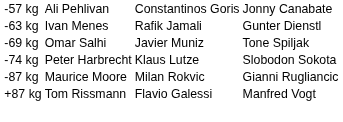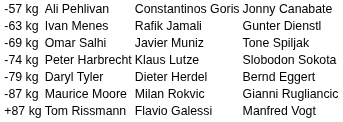+ row: -79 kg | Daryl Tyler | Dieter Herdel | Bernd Eggert
